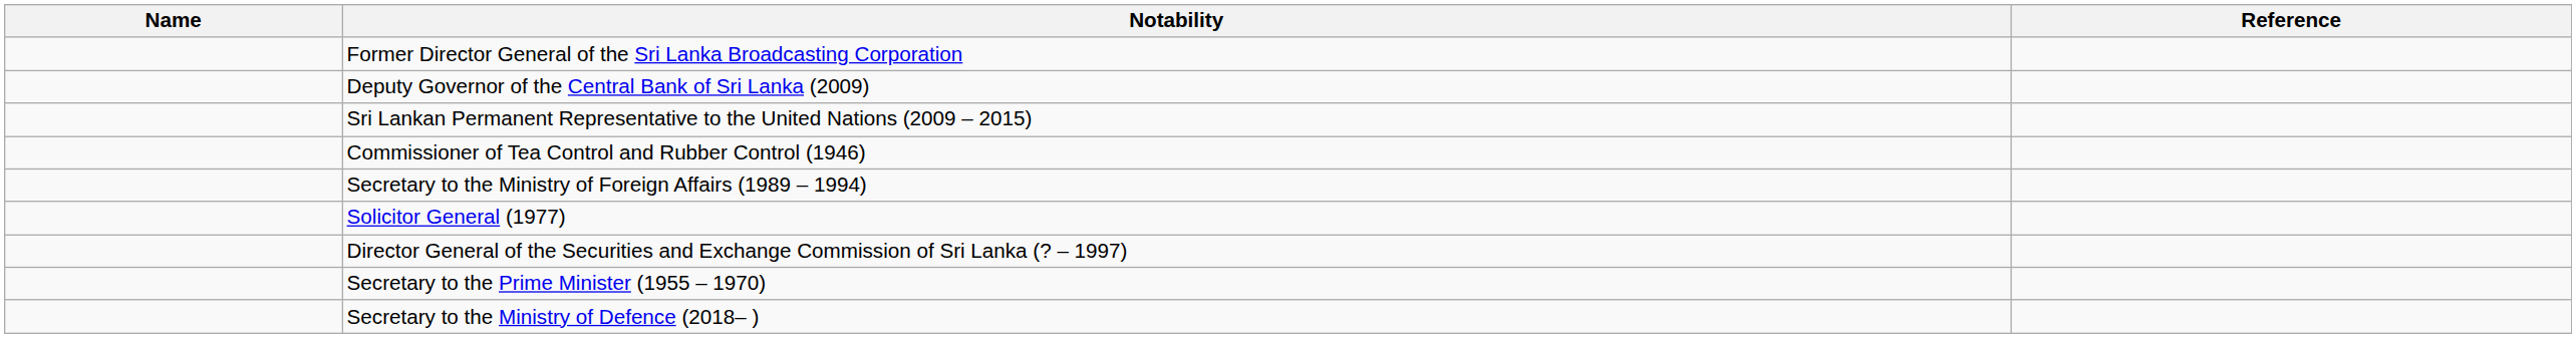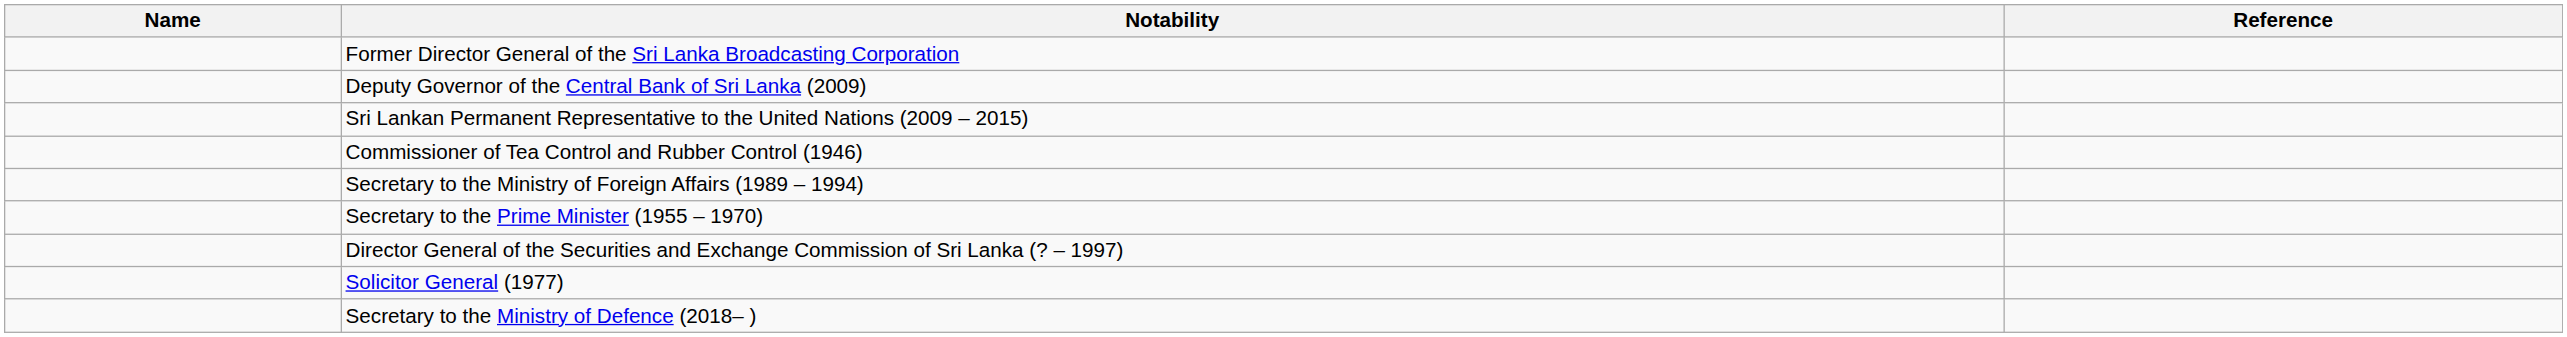rows swapped: Secretary to the Prime Minister (1955 – 1970) <-> Solicitor General (1977)
